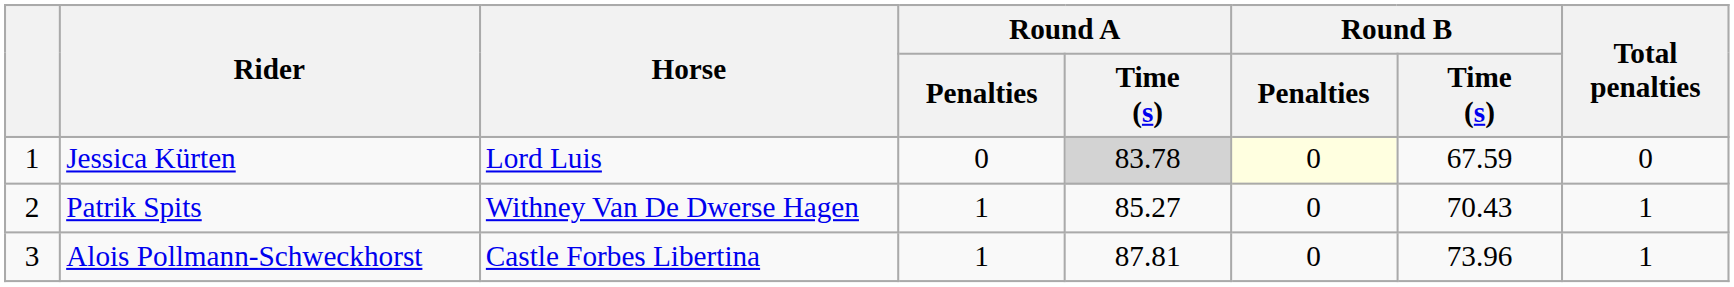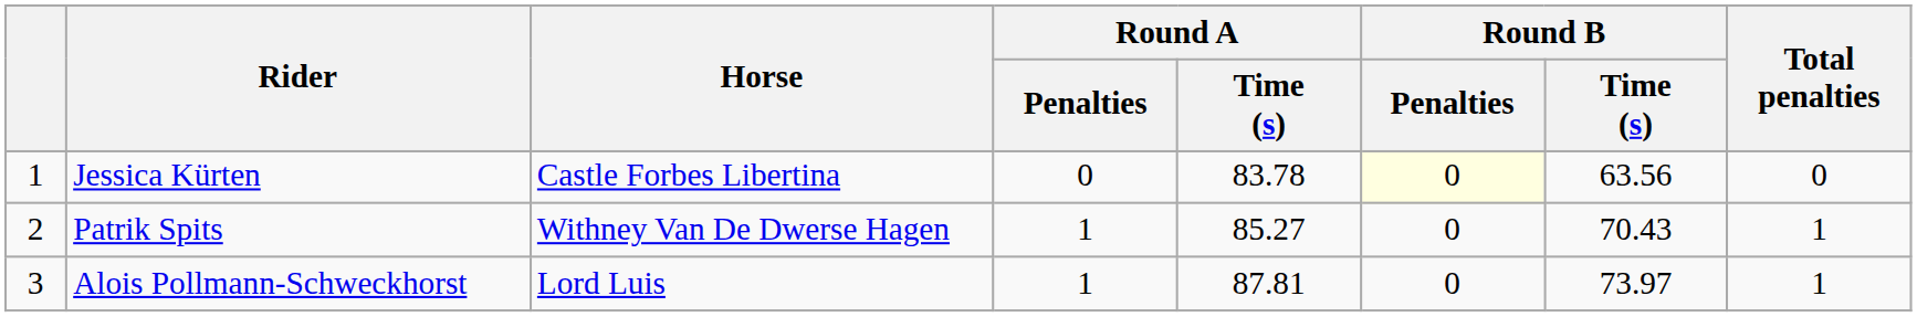Jessica Kürten | Horse: Lord Luis -> Castle Forbes Libertina
Jessica Kürten | Round A / Time (s): lightgrey background -> no background
Jessica Kürten | Round B / Time (s): 67.59 -> 63.56
Alois Pollmann-Schweckhorst | Horse: Castle Forbes Libertina -> Lord Luis
Alois Pollmann-Schweckhorst | Round B / Time (s): 73.96 -> 73.97
